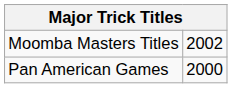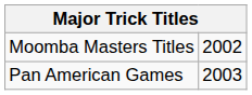Pan American Games | column 2: 2000 -> 2003
